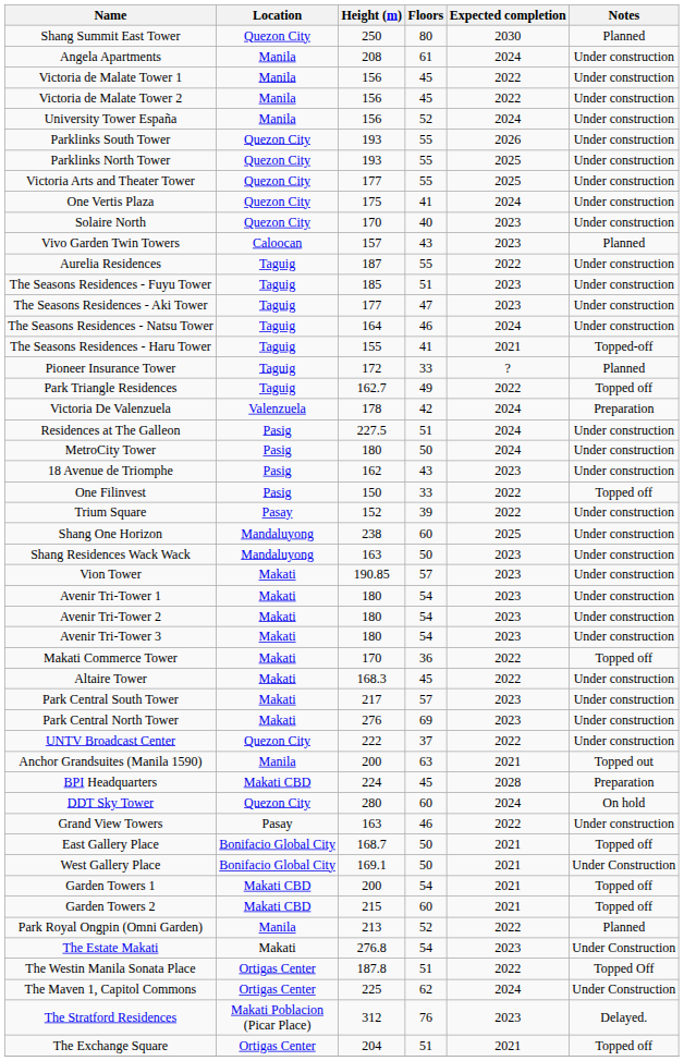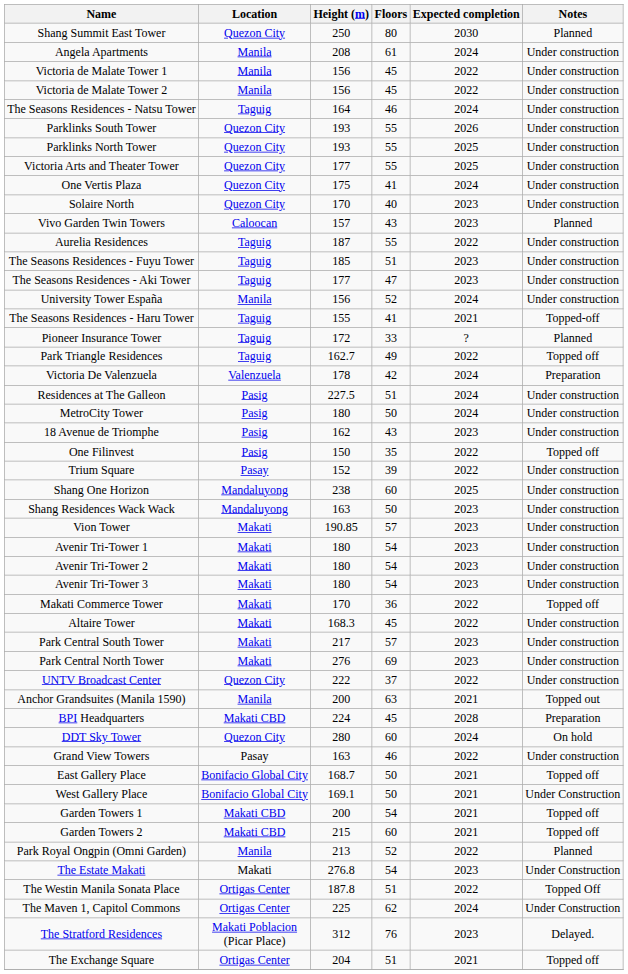rows swapped: University Tower España <-> The Seasons Residences - Natsu Tower
One Filinvest | Floors: 33 -> 35
